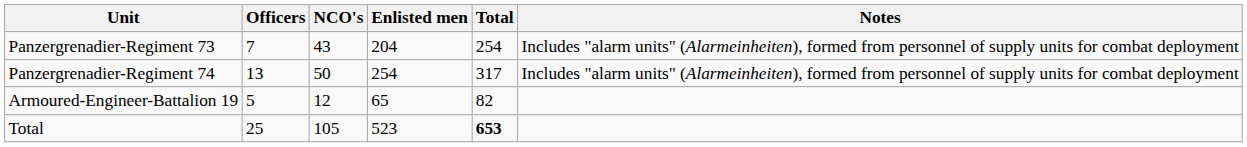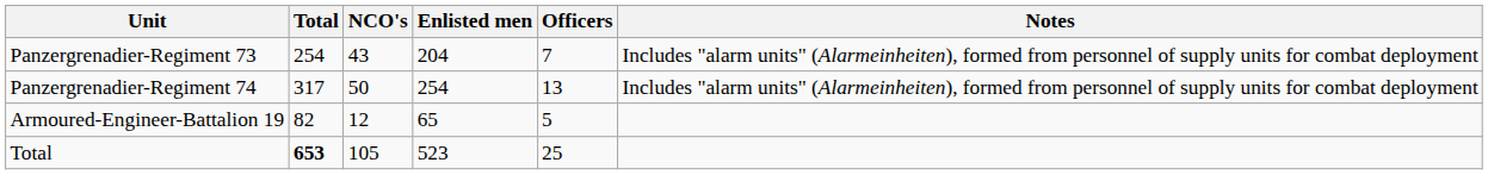columns swapped: Officers <-> Total
